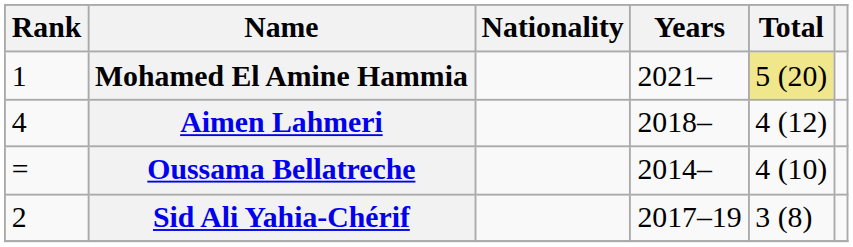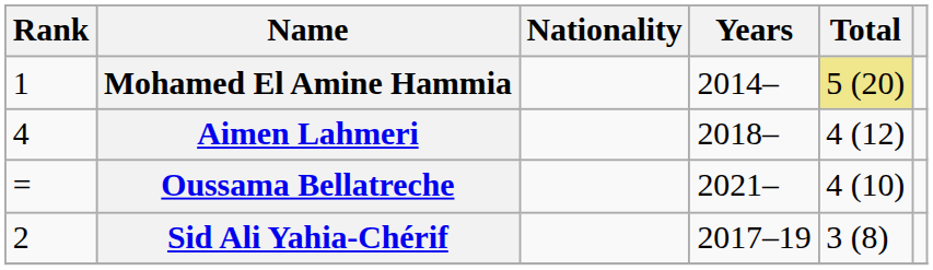Mohamed El Amine Hammia | Years: 2021– -> 2014–
Oussama Bellatreche | Years: 2014– -> 2021–
